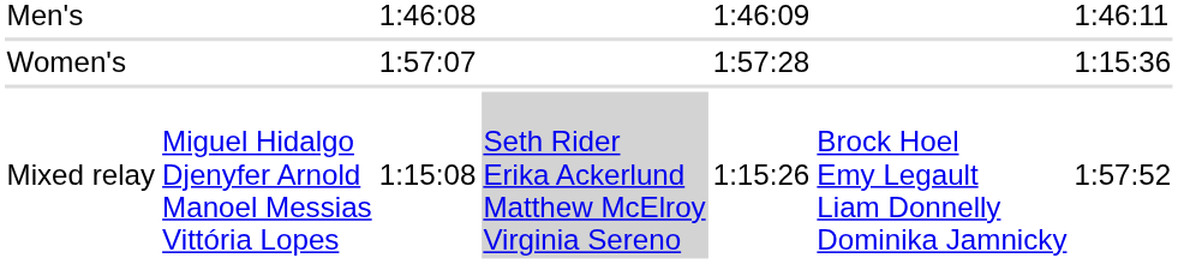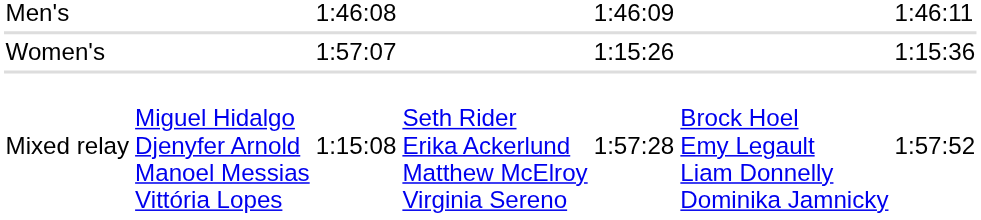Women's | column 5: 1:57:28 -> 1:15:26
Mixed relay | column 4: lightgrey background -> no background
Mixed relay | column 5: 1:15:26 -> 1:57:28
